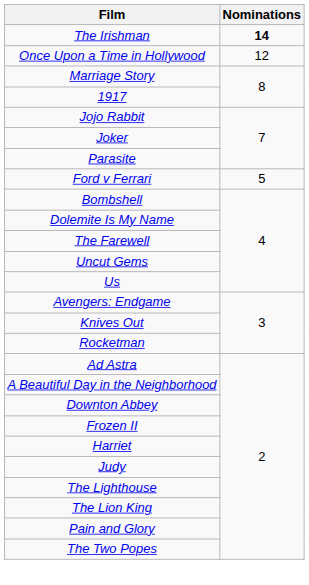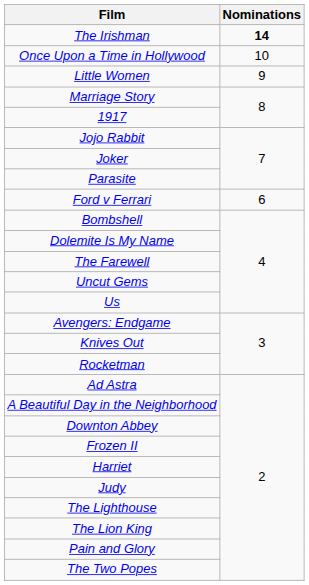Once Upon a Time in Hollywood | Nominations: 12 -> 10
+ row: Little Women | 9
Ford v Ferrari | Nominations: 5 -> 6
